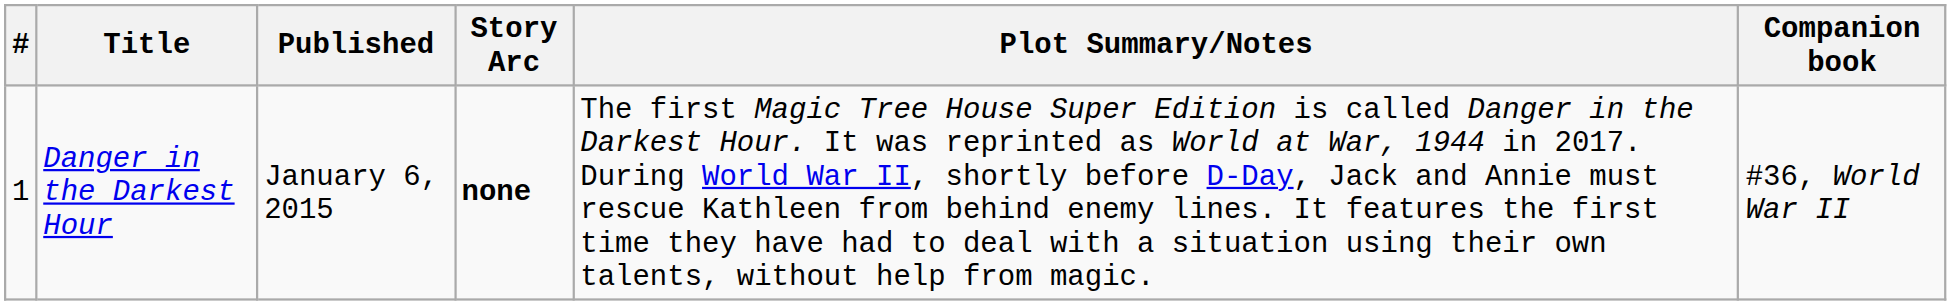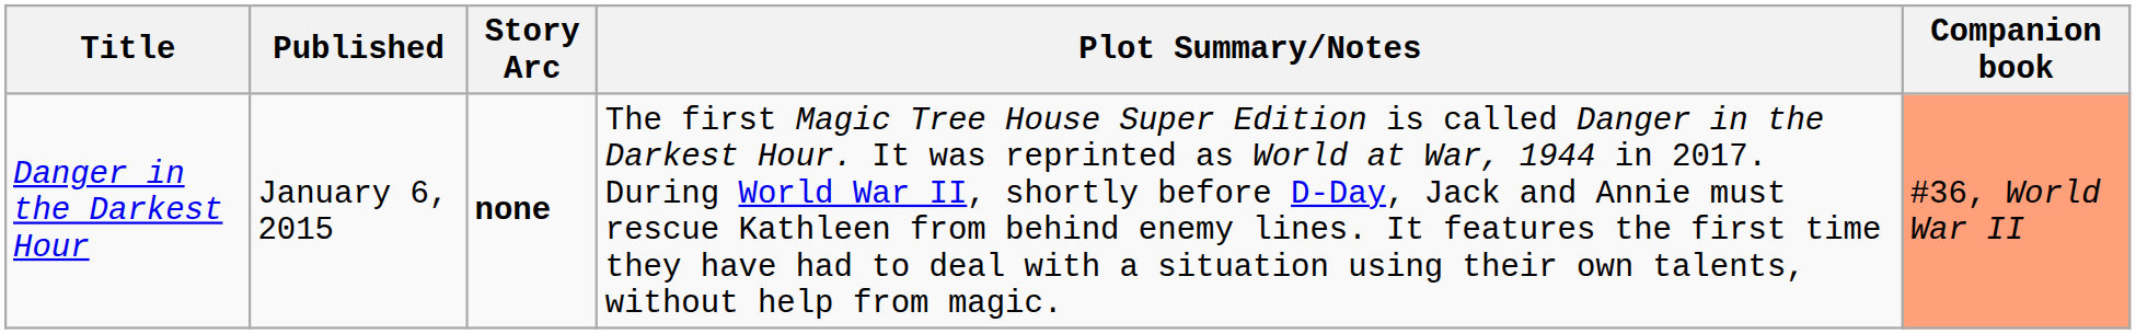- column: # | 1
Danger in the Darkest Hour | Companion book: no background -> lightsalmon background
